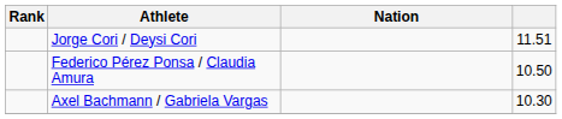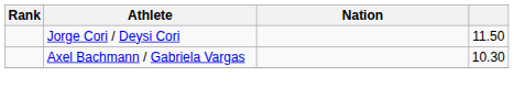Jorge Cori / Deysi Cori | column 4: 11.51 -> 11.50
- row: Federico Pérez Ponsa / Claudia Amura | 10.50
